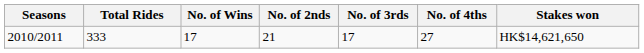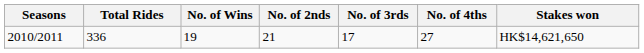2010/2011 | Total Rides: 333 -> 336
2010/2011 | No. of Wins: 17 -> 19
